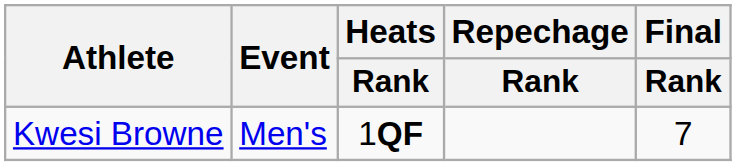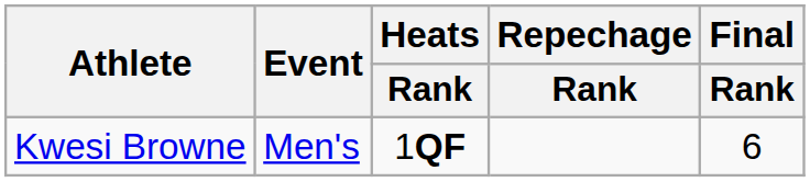Kwesi Browne | Final / Rank: 7 -> 6
